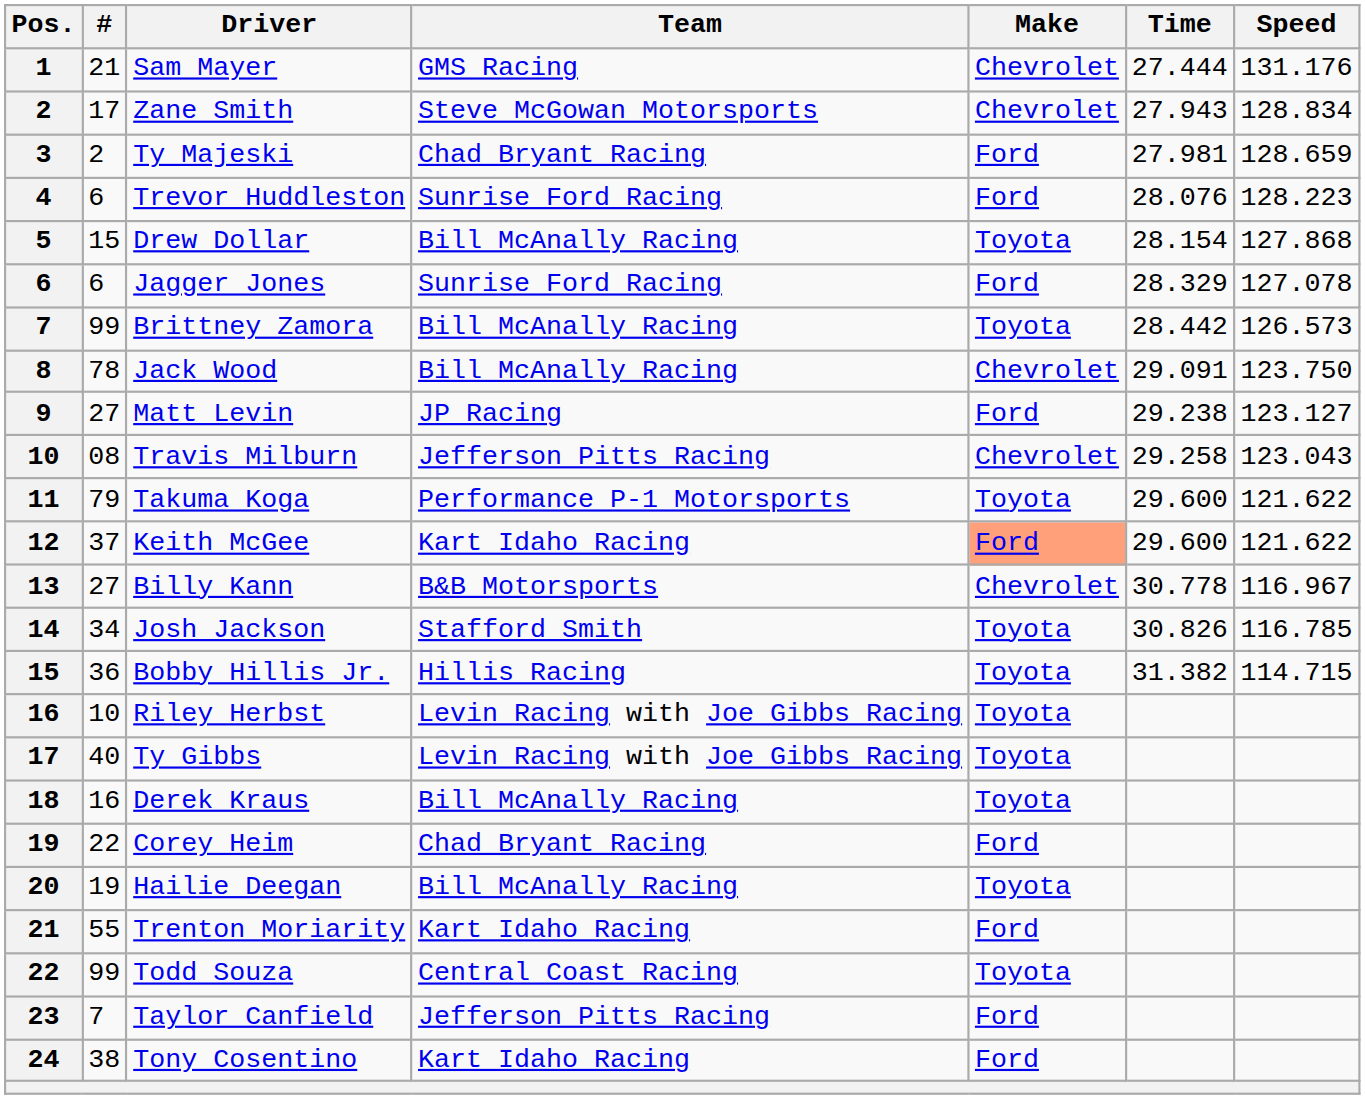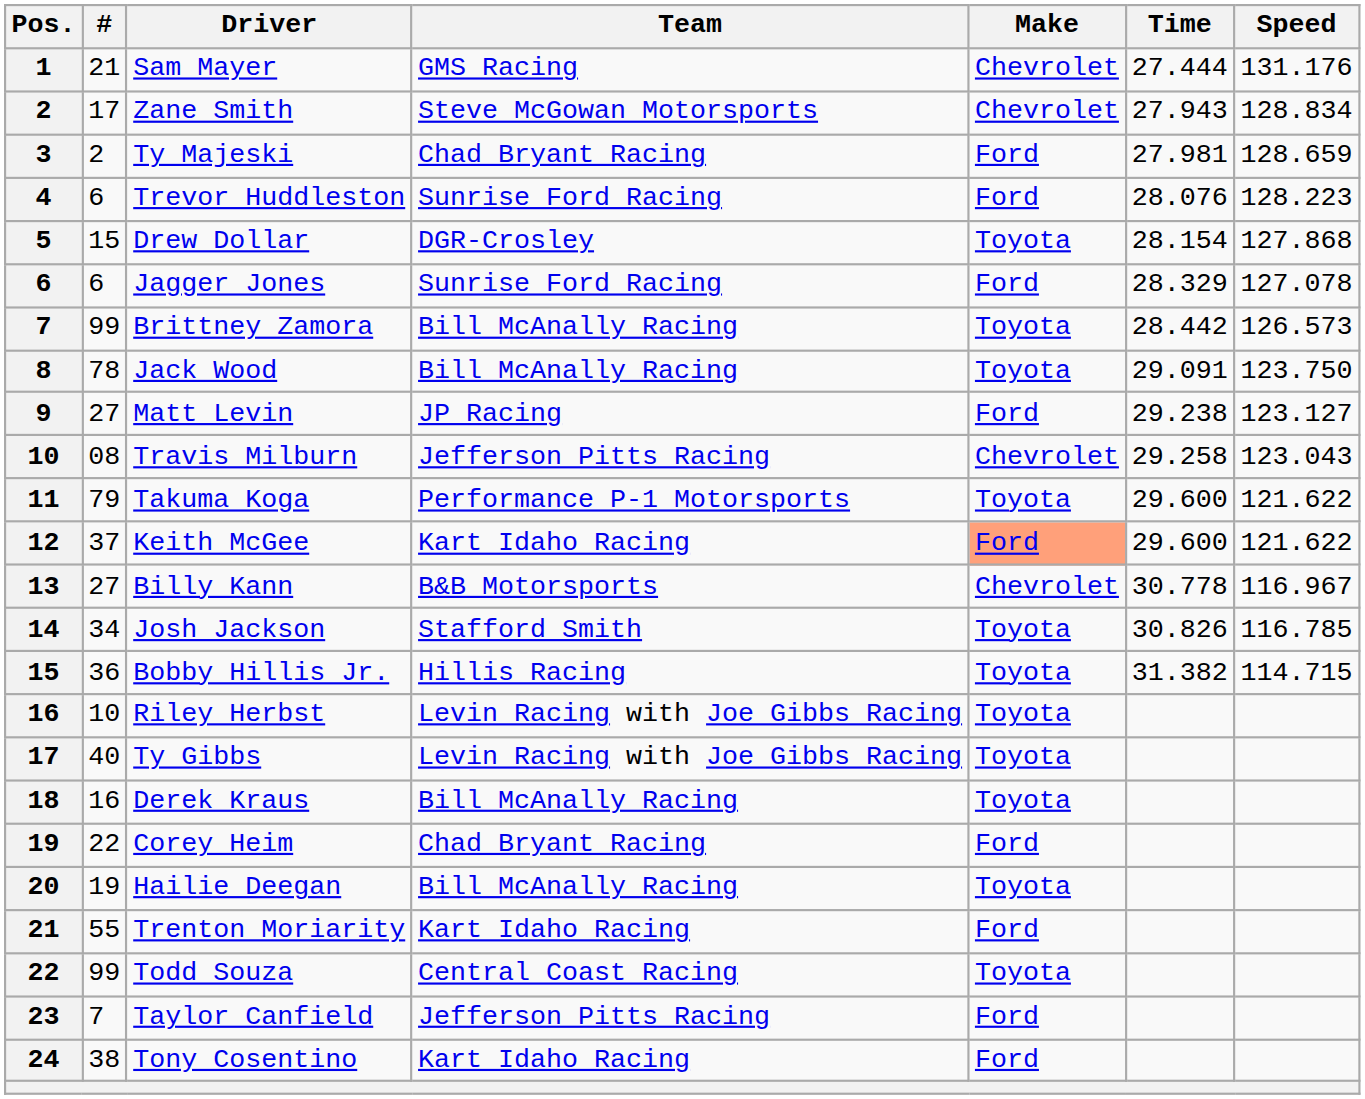Drew Dollar | Team: Bill McAnally Racing -> DGR-Crosley
Jack Wood | Make: Chevrolet -> Toyota
